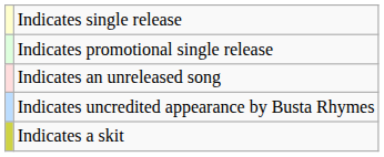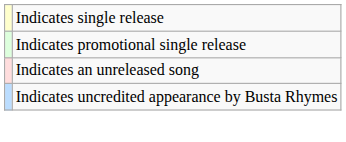- row: Indicates a skit
